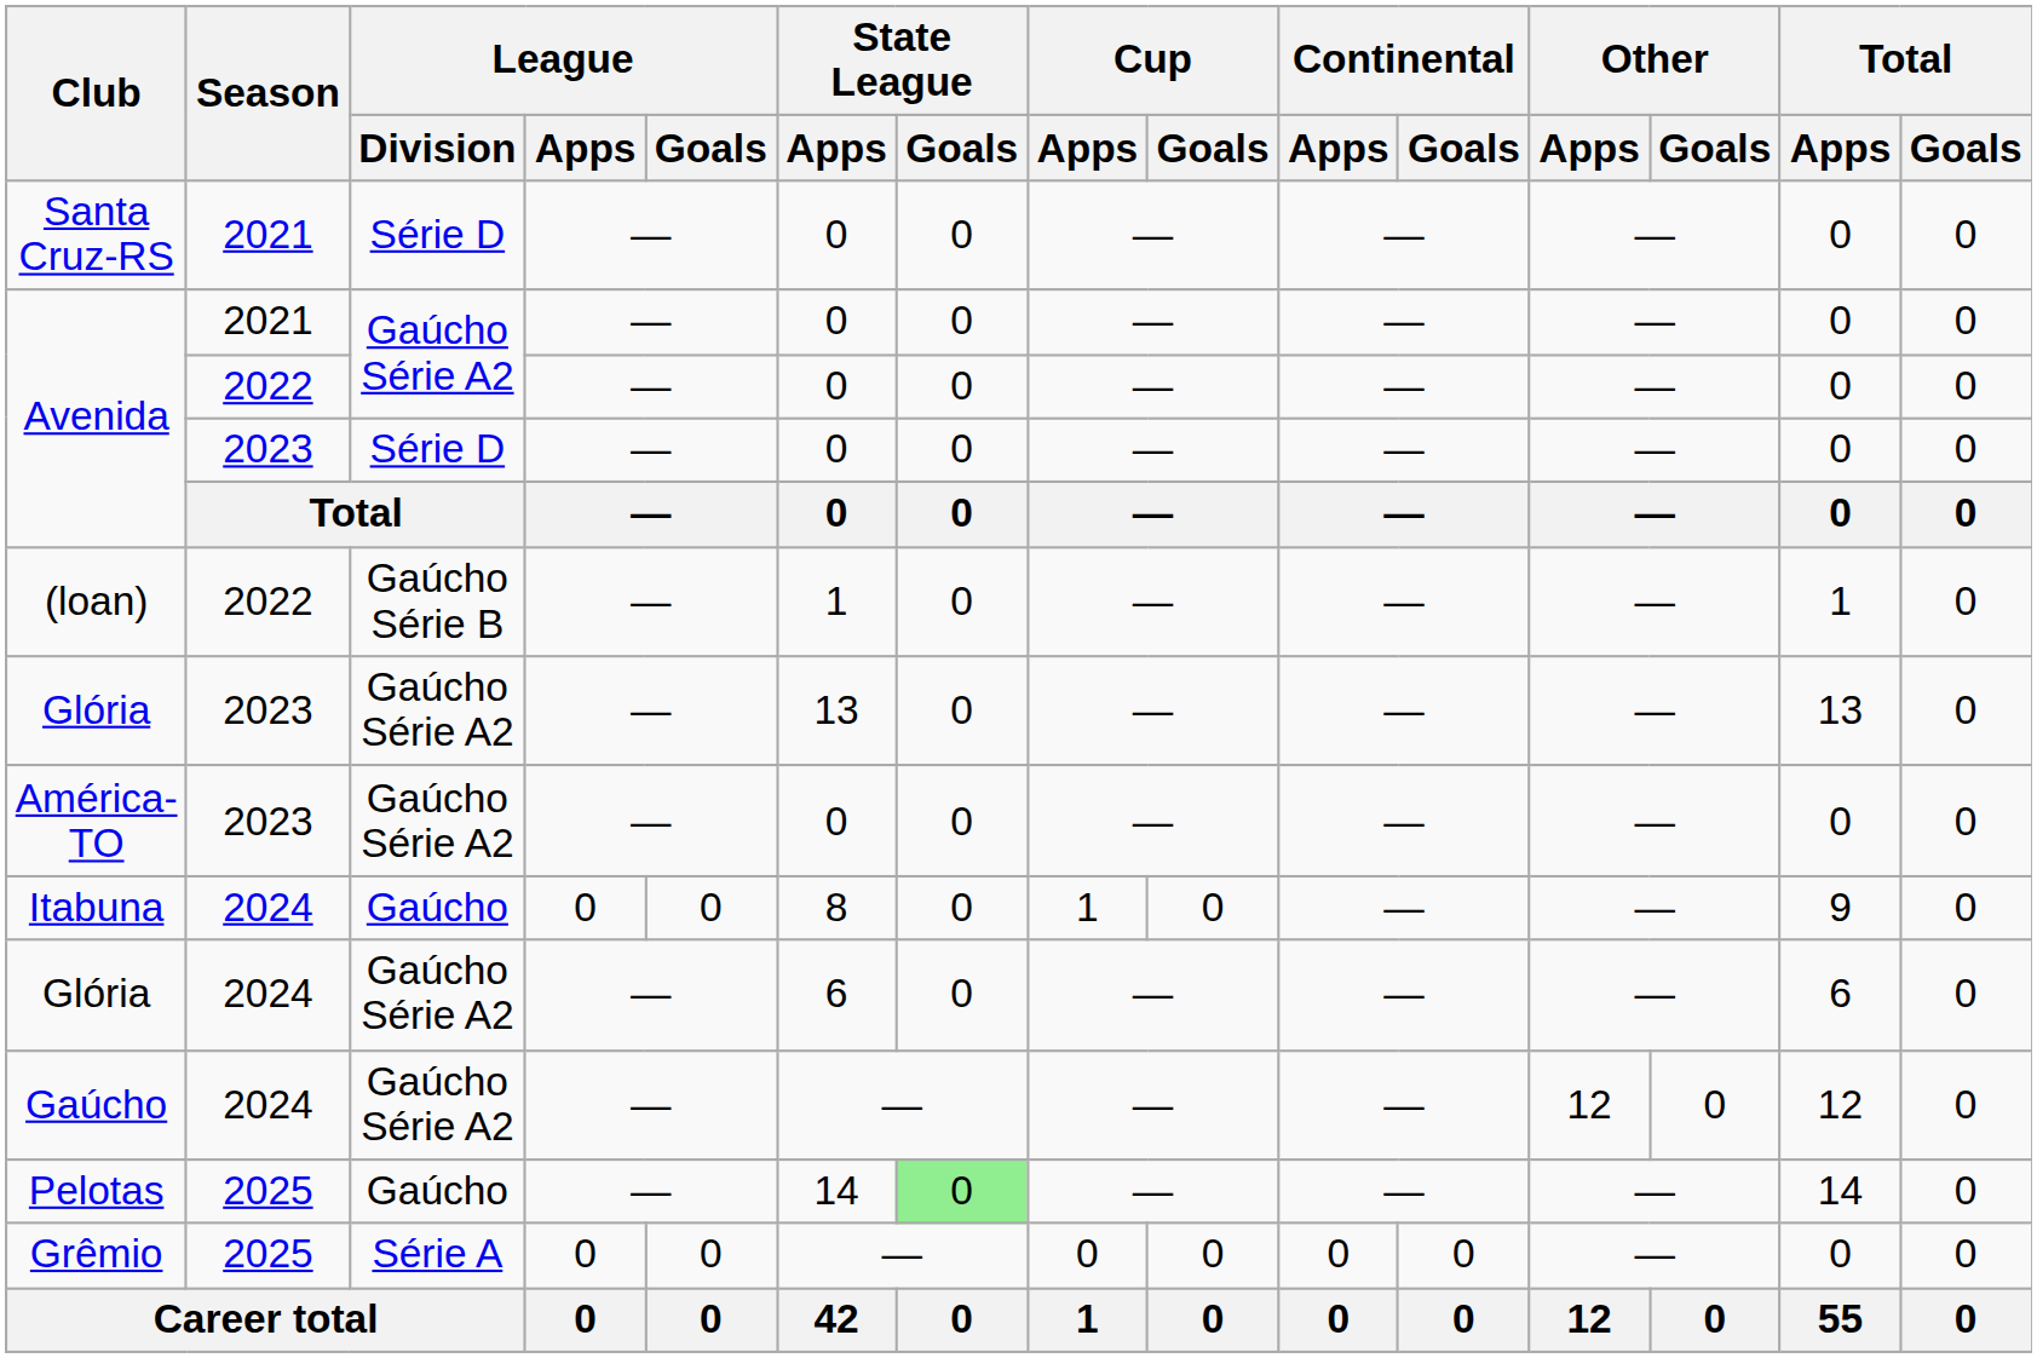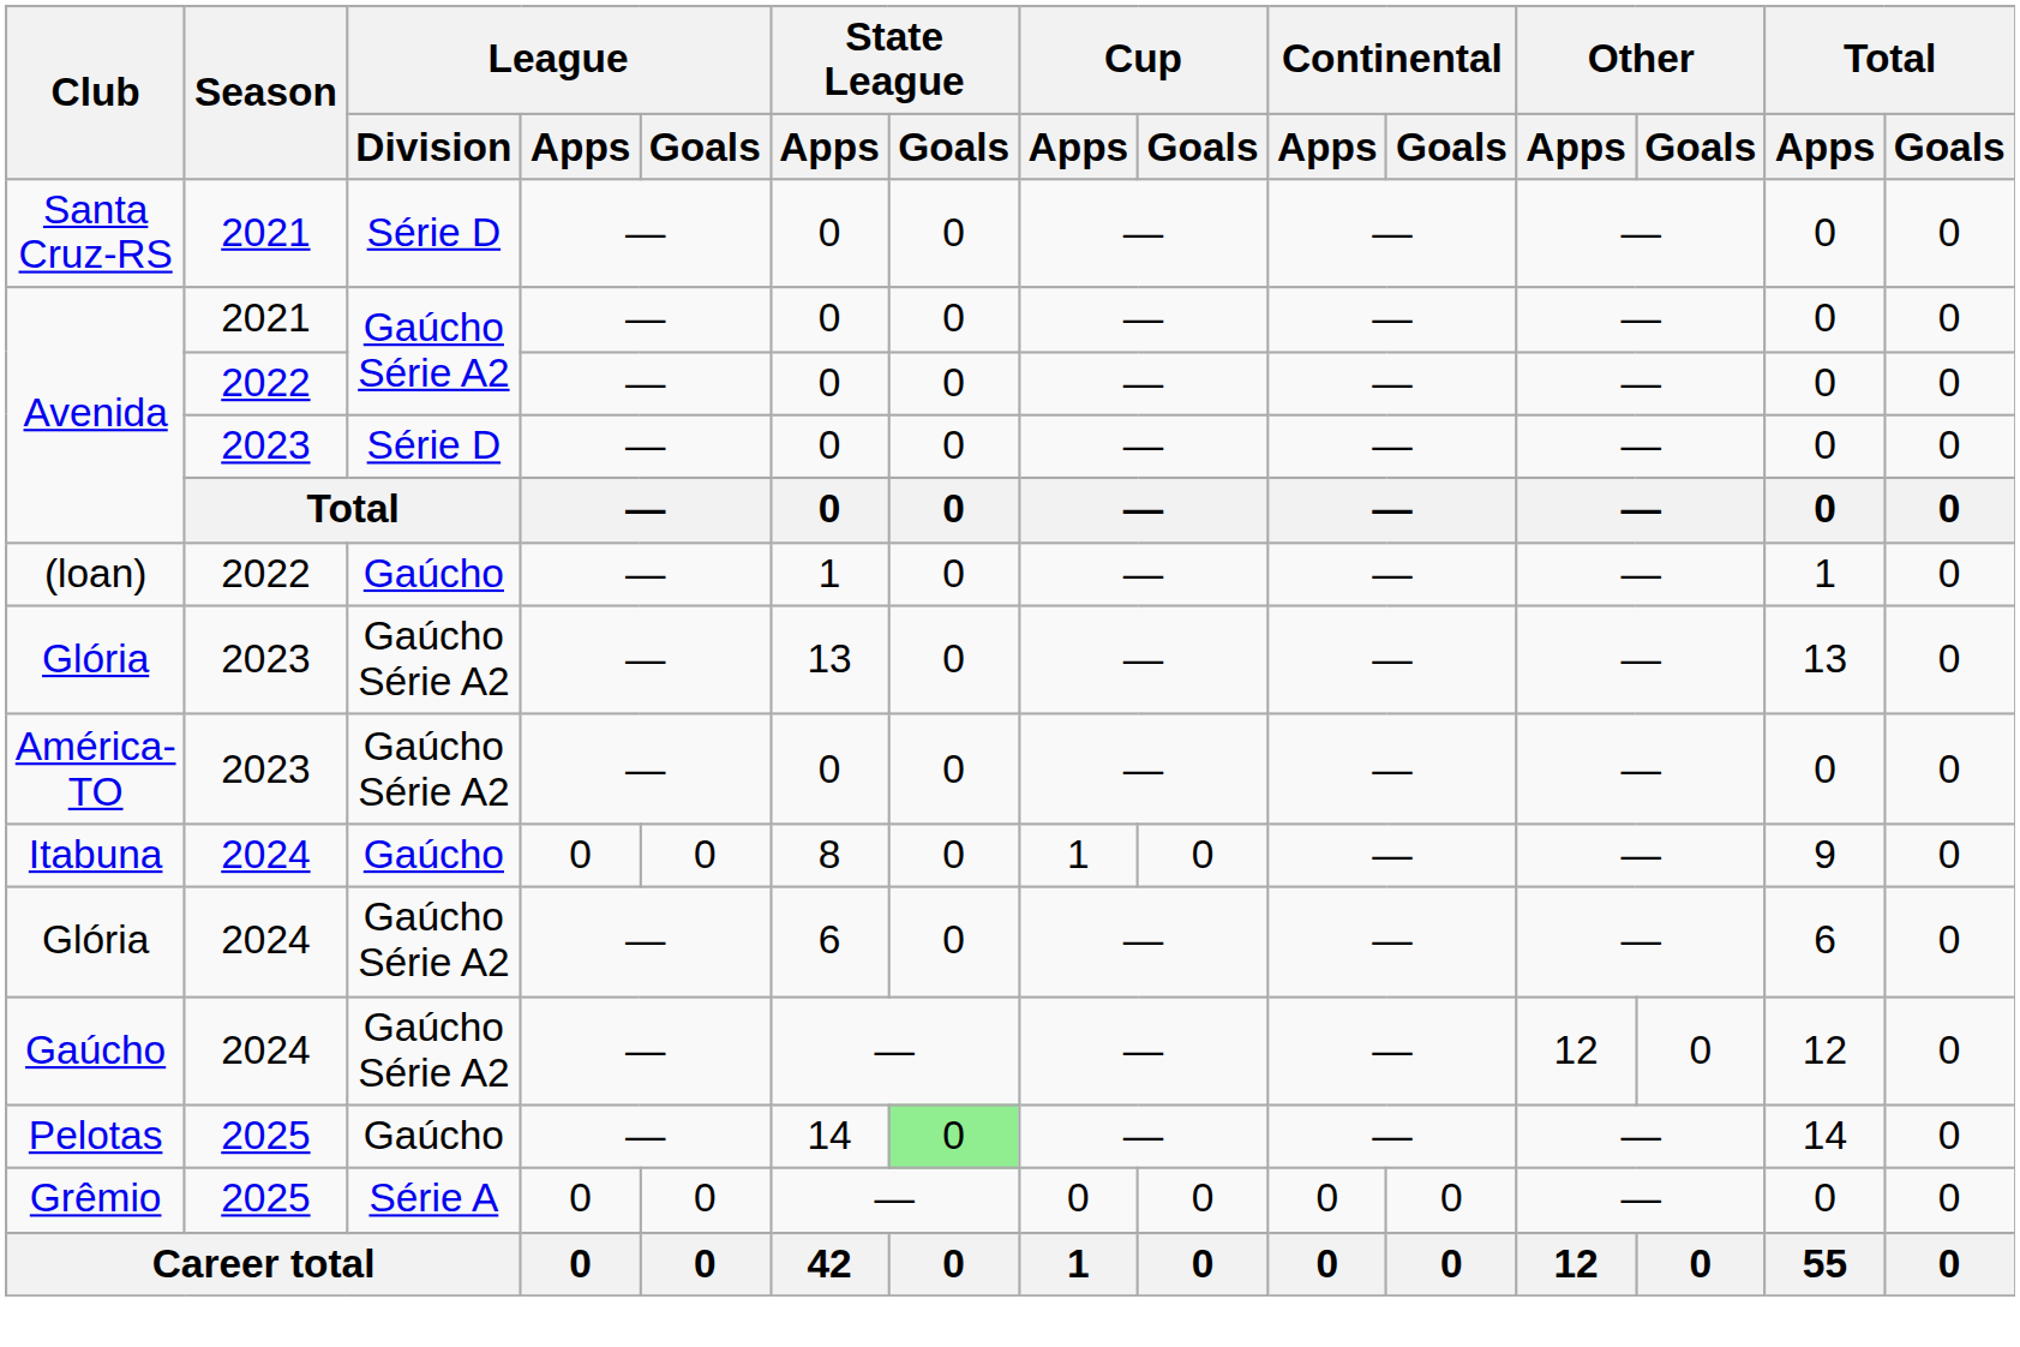(loan) | League / Division: Gaúcho Série B -> Gaúcho
